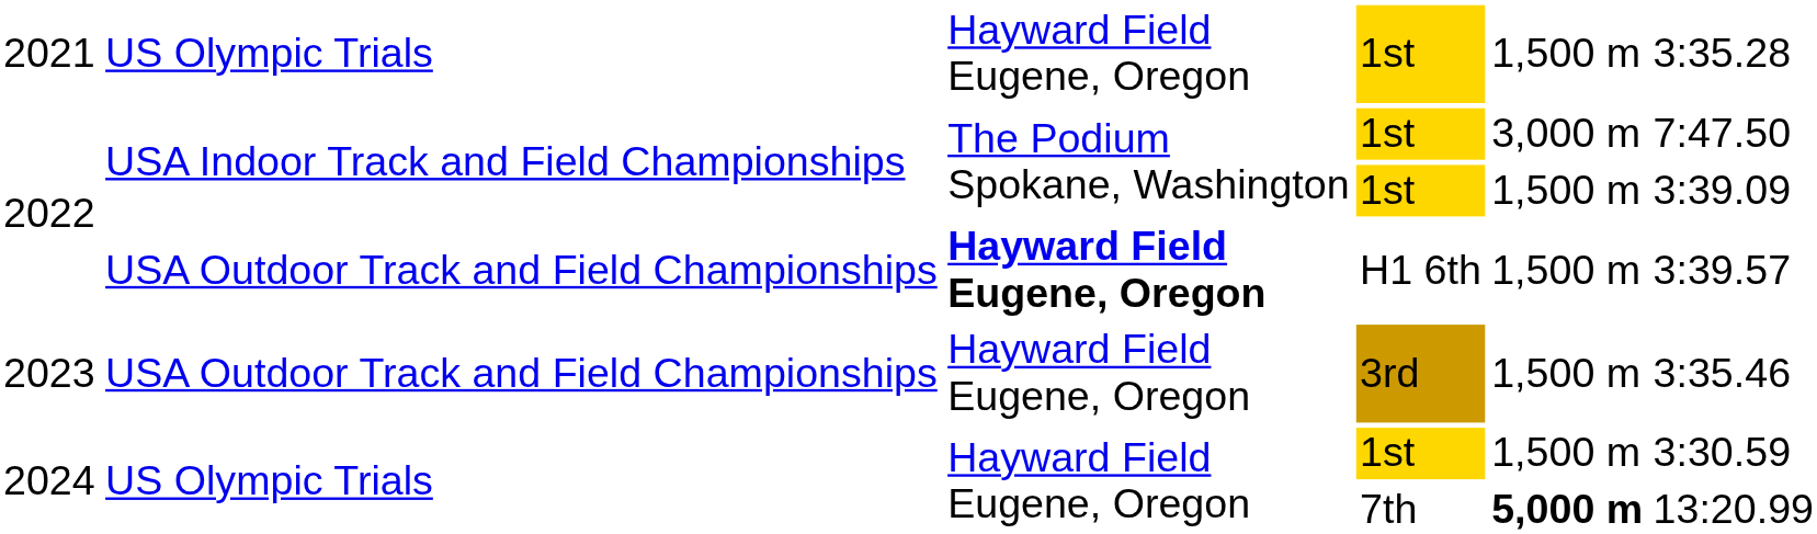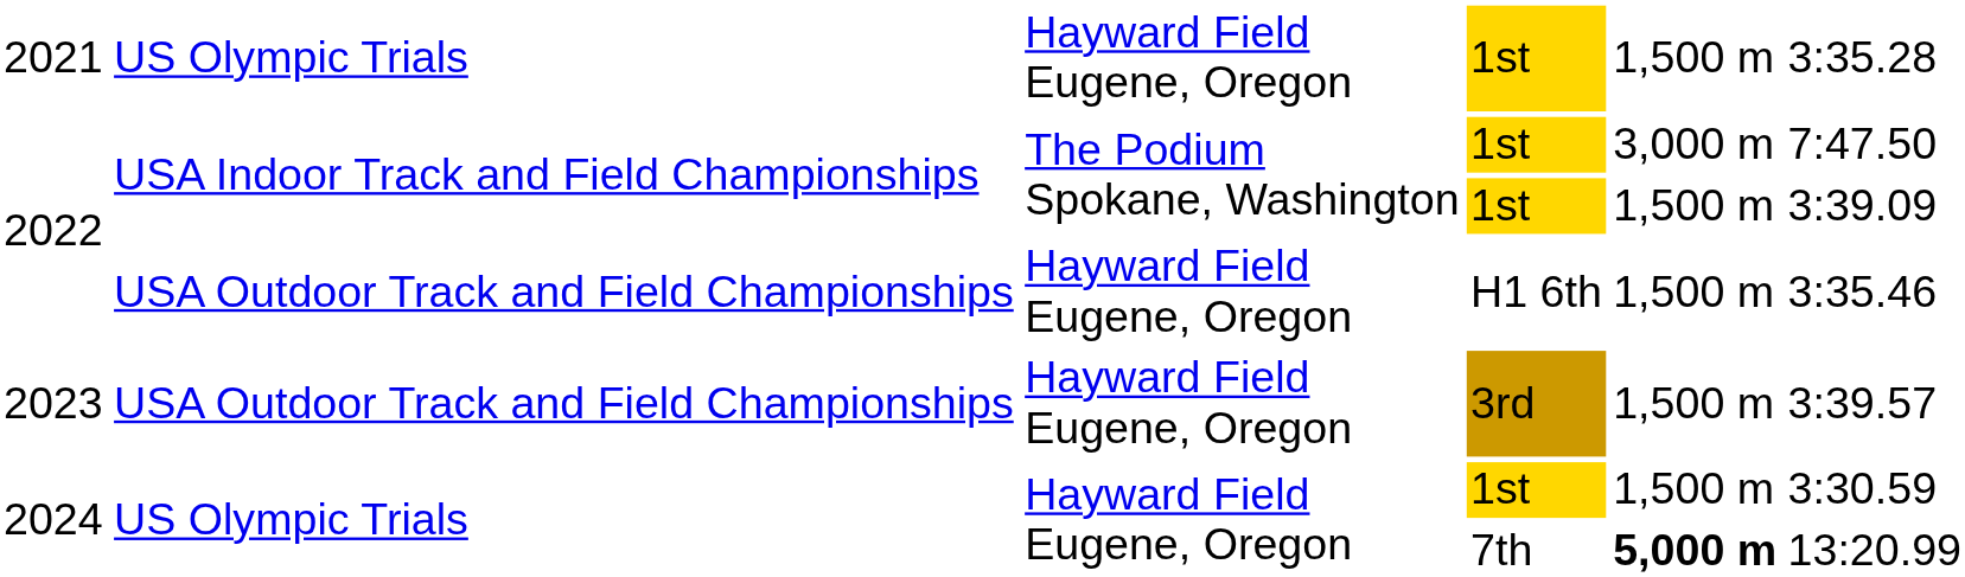H1 6th | column 3: bold -> normal
H1 6th | column 6: 3:39.57 -> 3:35.46
3rd | column 6: 3:35.46 -> 3:39.57
